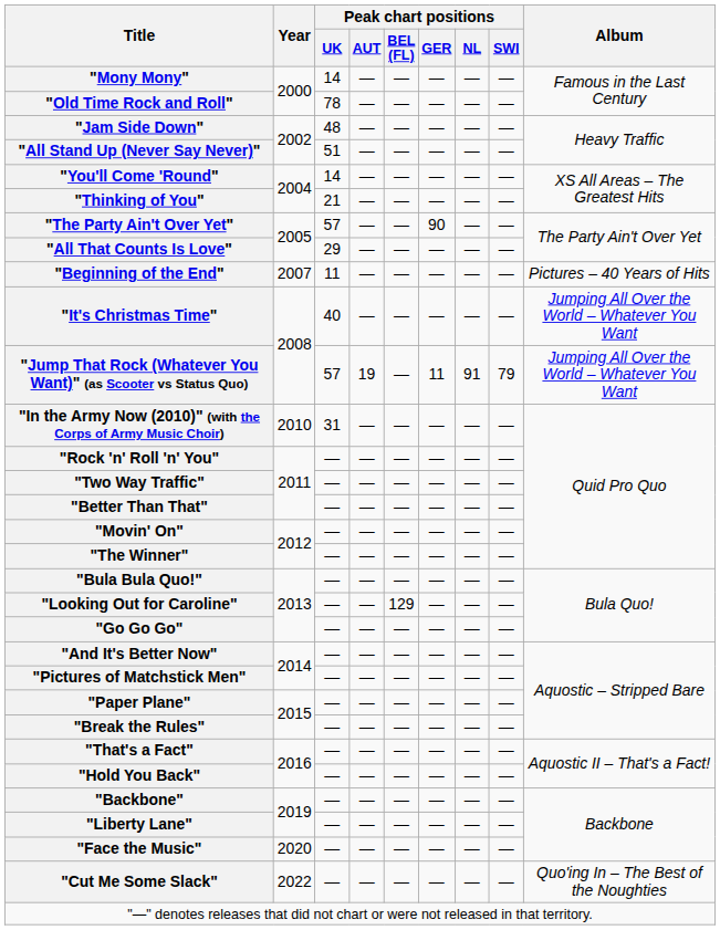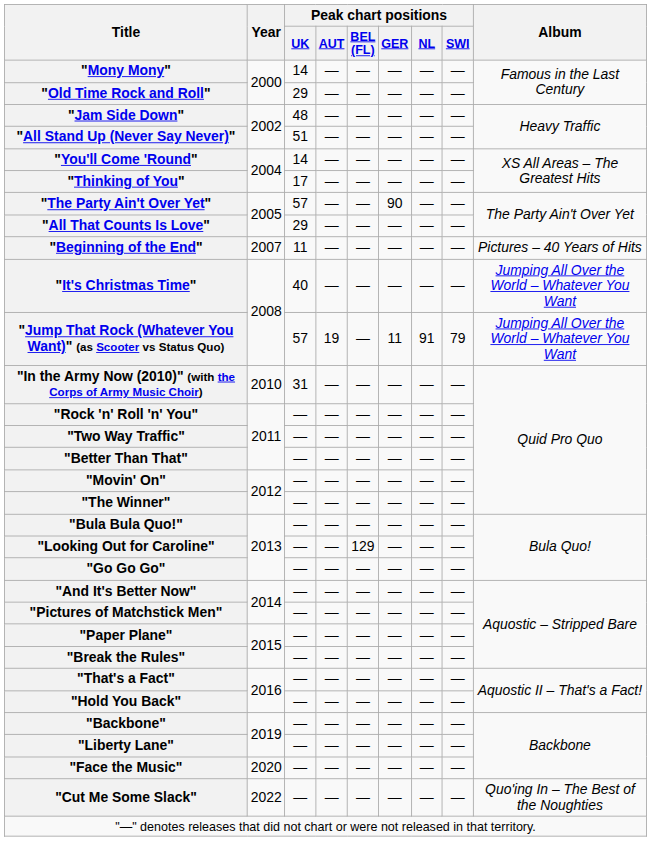"Old Time Rock and Roll" | Peak chart positions / UK: 78 -> 29
"Thinking of You" | Peak chart positions / UK: 21 -> 17
